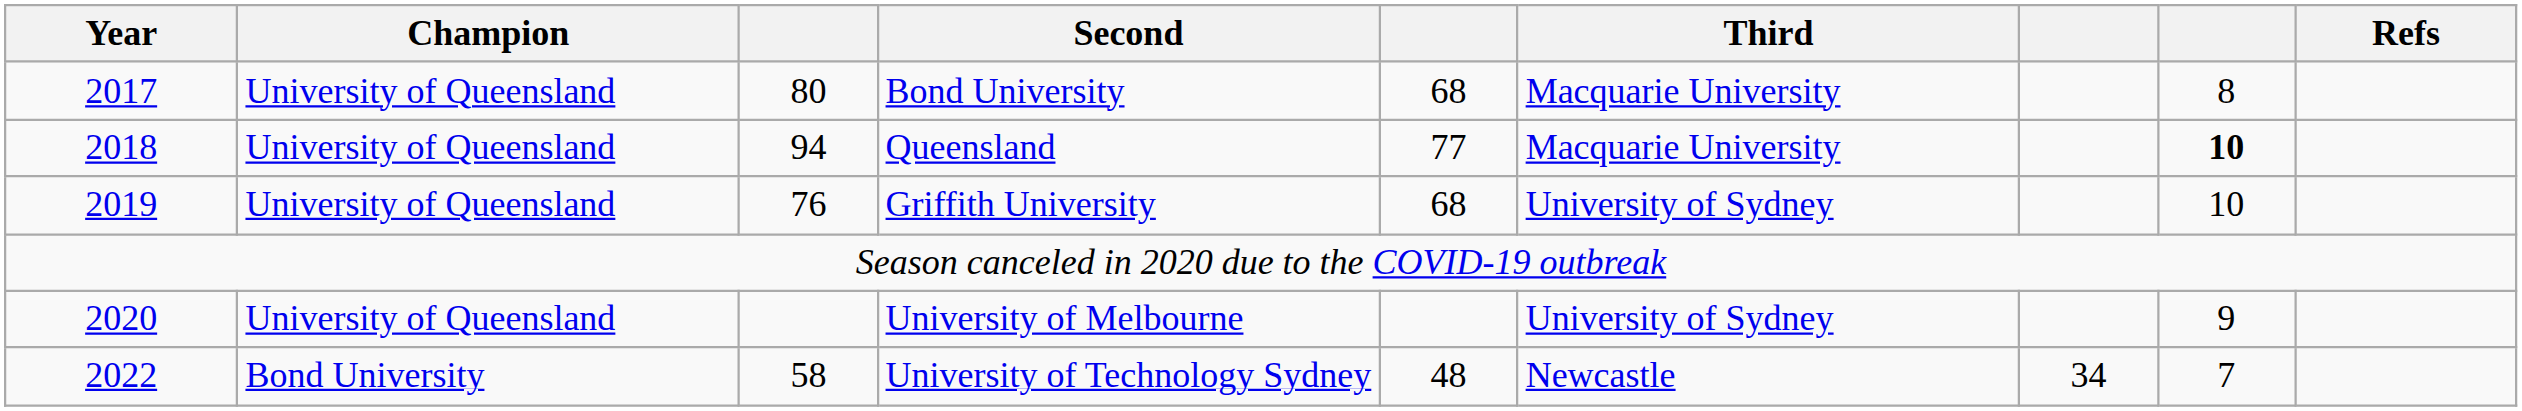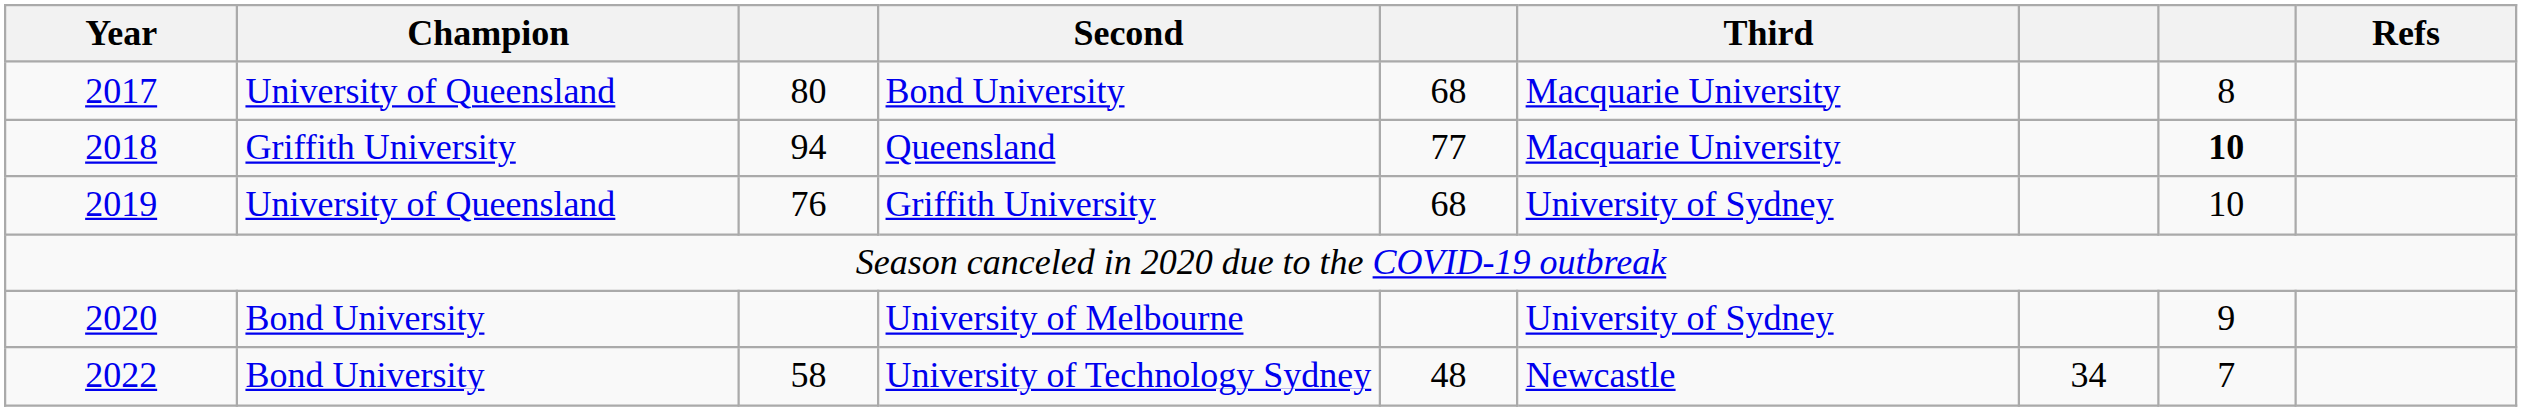Queensland | Champion: University of Queensland -> Griffith University
University of Melbourne | Champion: University of Queensland -> Bond University
